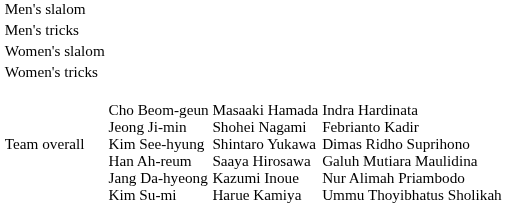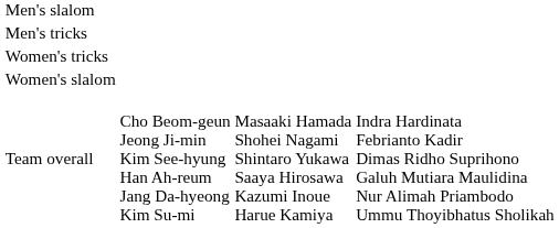rows swapped: Women's slalom <-> Women's tricks
